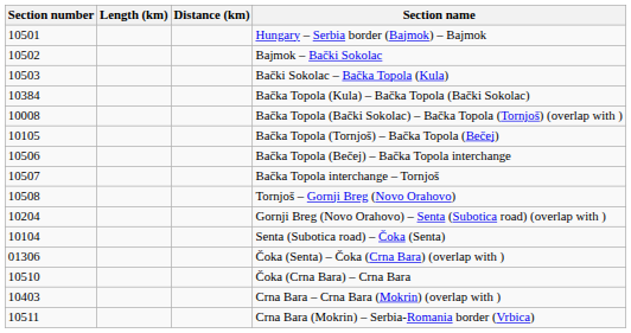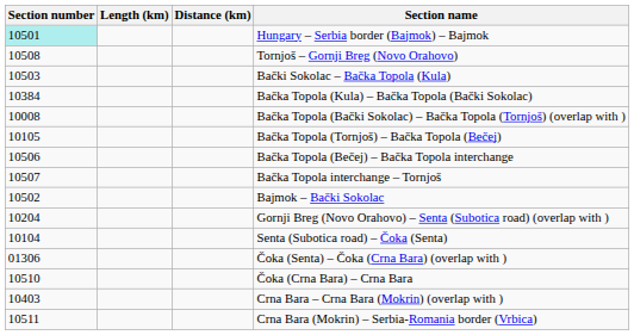Hungary – Serbia border (Bajmok) – Bajmok | Section number: no background -> paleturquoise background
rows swapped: Bajmok – Bački Sokolac <-> Tornjoš – Gornji Breg (Novo Orahovo)
